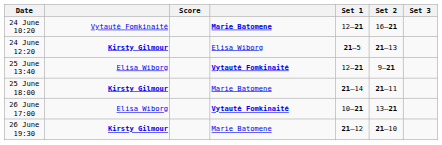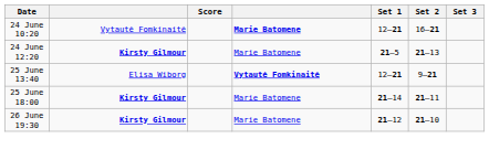24 June 12:20 | column 4: Elisa Wiborg -> Marie Batomene
- row: 26 June 17:00 | Elisa Wiborg | Vytautė Fomkinaitė | 10–21 | 13–21
